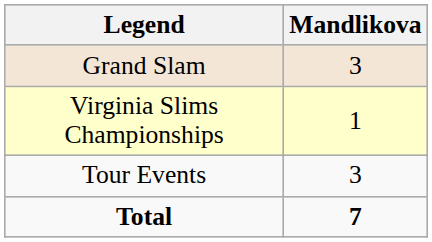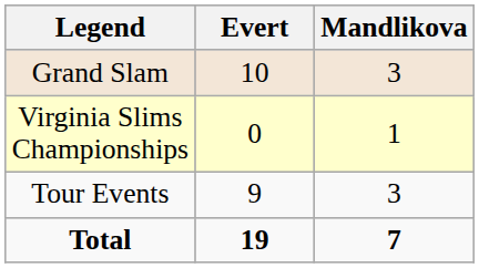+ column: Evert | 10 | 0 | 9 | 19
